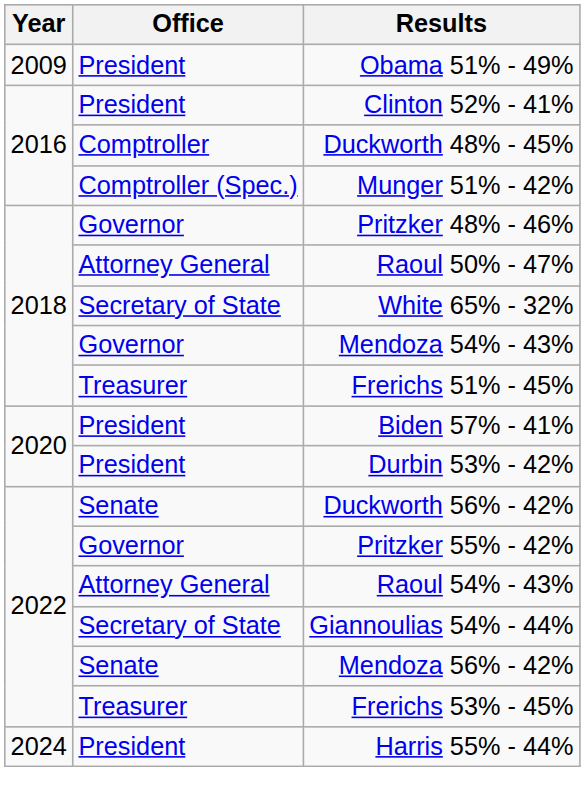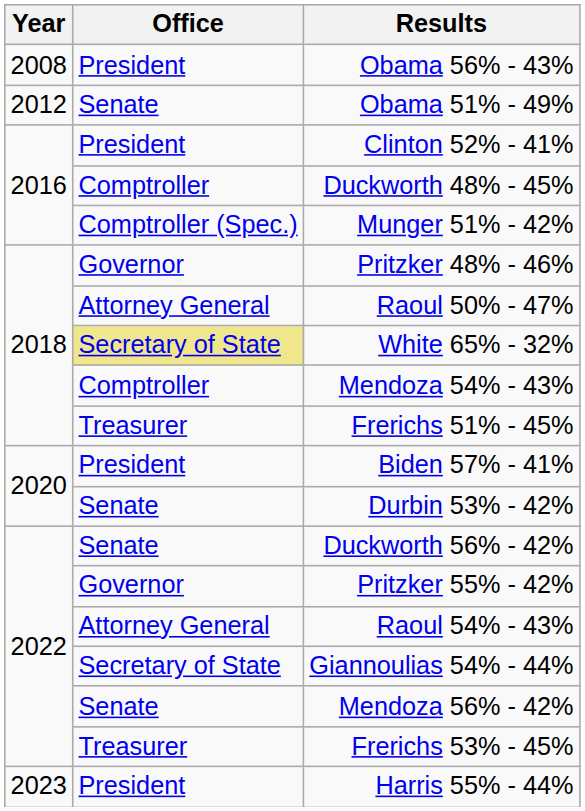+ row: 2008 | President | Obama 56% - 43%
Obama 51% - 49% | Year: 2009 -> 2012
Obama 51% - 49% | Office: President -> Senate
White 65% - 32% | Office: no background -> khaki background
Mendoza 54% - 43% | Office: Governor -> Comptroller
Durbin 53% - 42% | Office: President -> Senate
Harris 55% - 44% | Year: 2024 -> 2023
